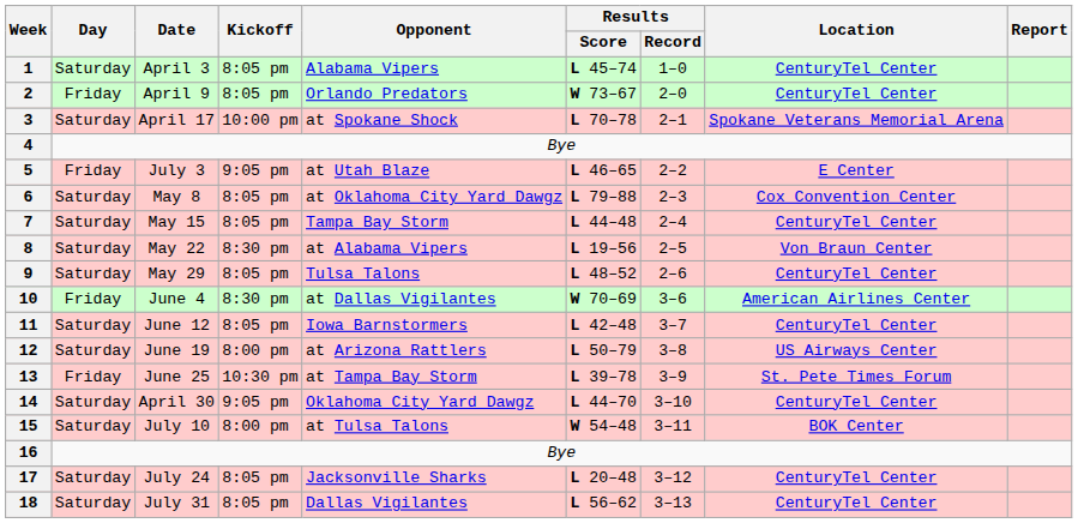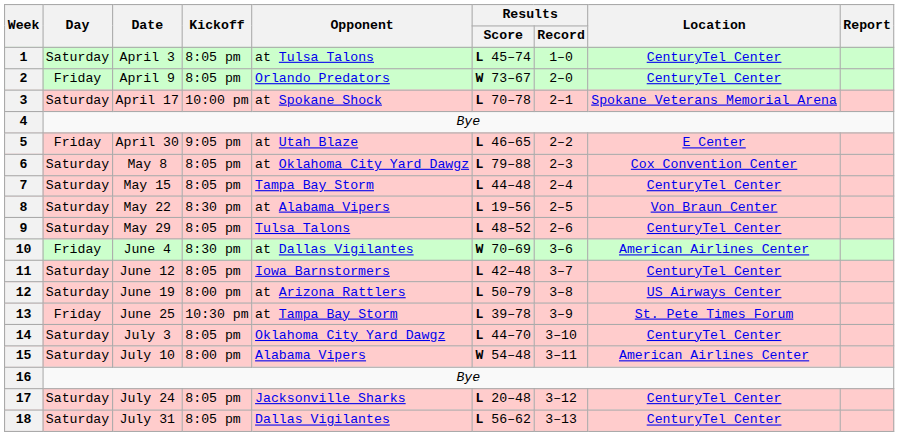1 | Opponent: Alabama Vipers -> at Tulsa Talons
5 | Date: July 3 -> April 30
14 | Date: April 30 -> July 3
14 | Kickoff: 9:05 pm -> 8:05 pm
15 | Opponent: at Tulsa Talons -> Alabama Vipers
15 | Location: BOK Center -> American Airlines Center
